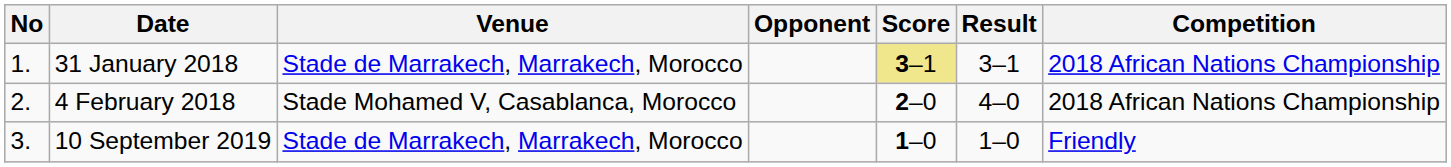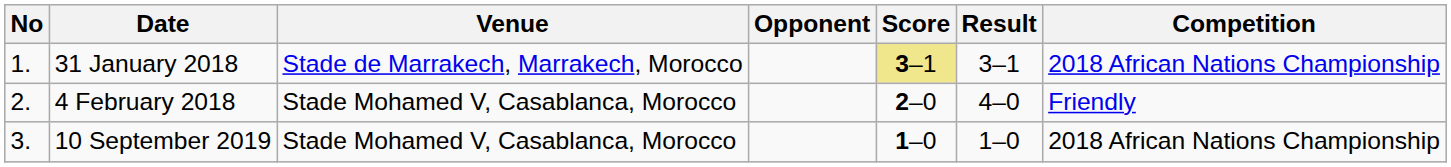4 February 2018 | Competition: 2018 African Nations Championship -> Friendly
10 September 2019 | Venue: Stade de Marrakech, Marrakech, Morocco -> Stade Mohamed V, Casablanca, Morocco
10 September 2019 | Competition: Friendly -> 2018 African Nations Championship
